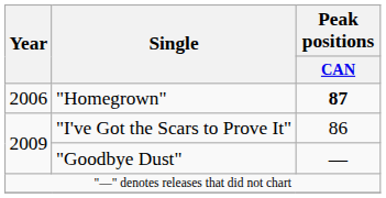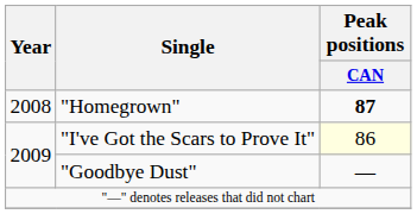"Homegrown" | Year: 2006 -> 2008
"I've Got the Scars to Prove It" | Peak positions / CAN: no background -> lightyellow background
